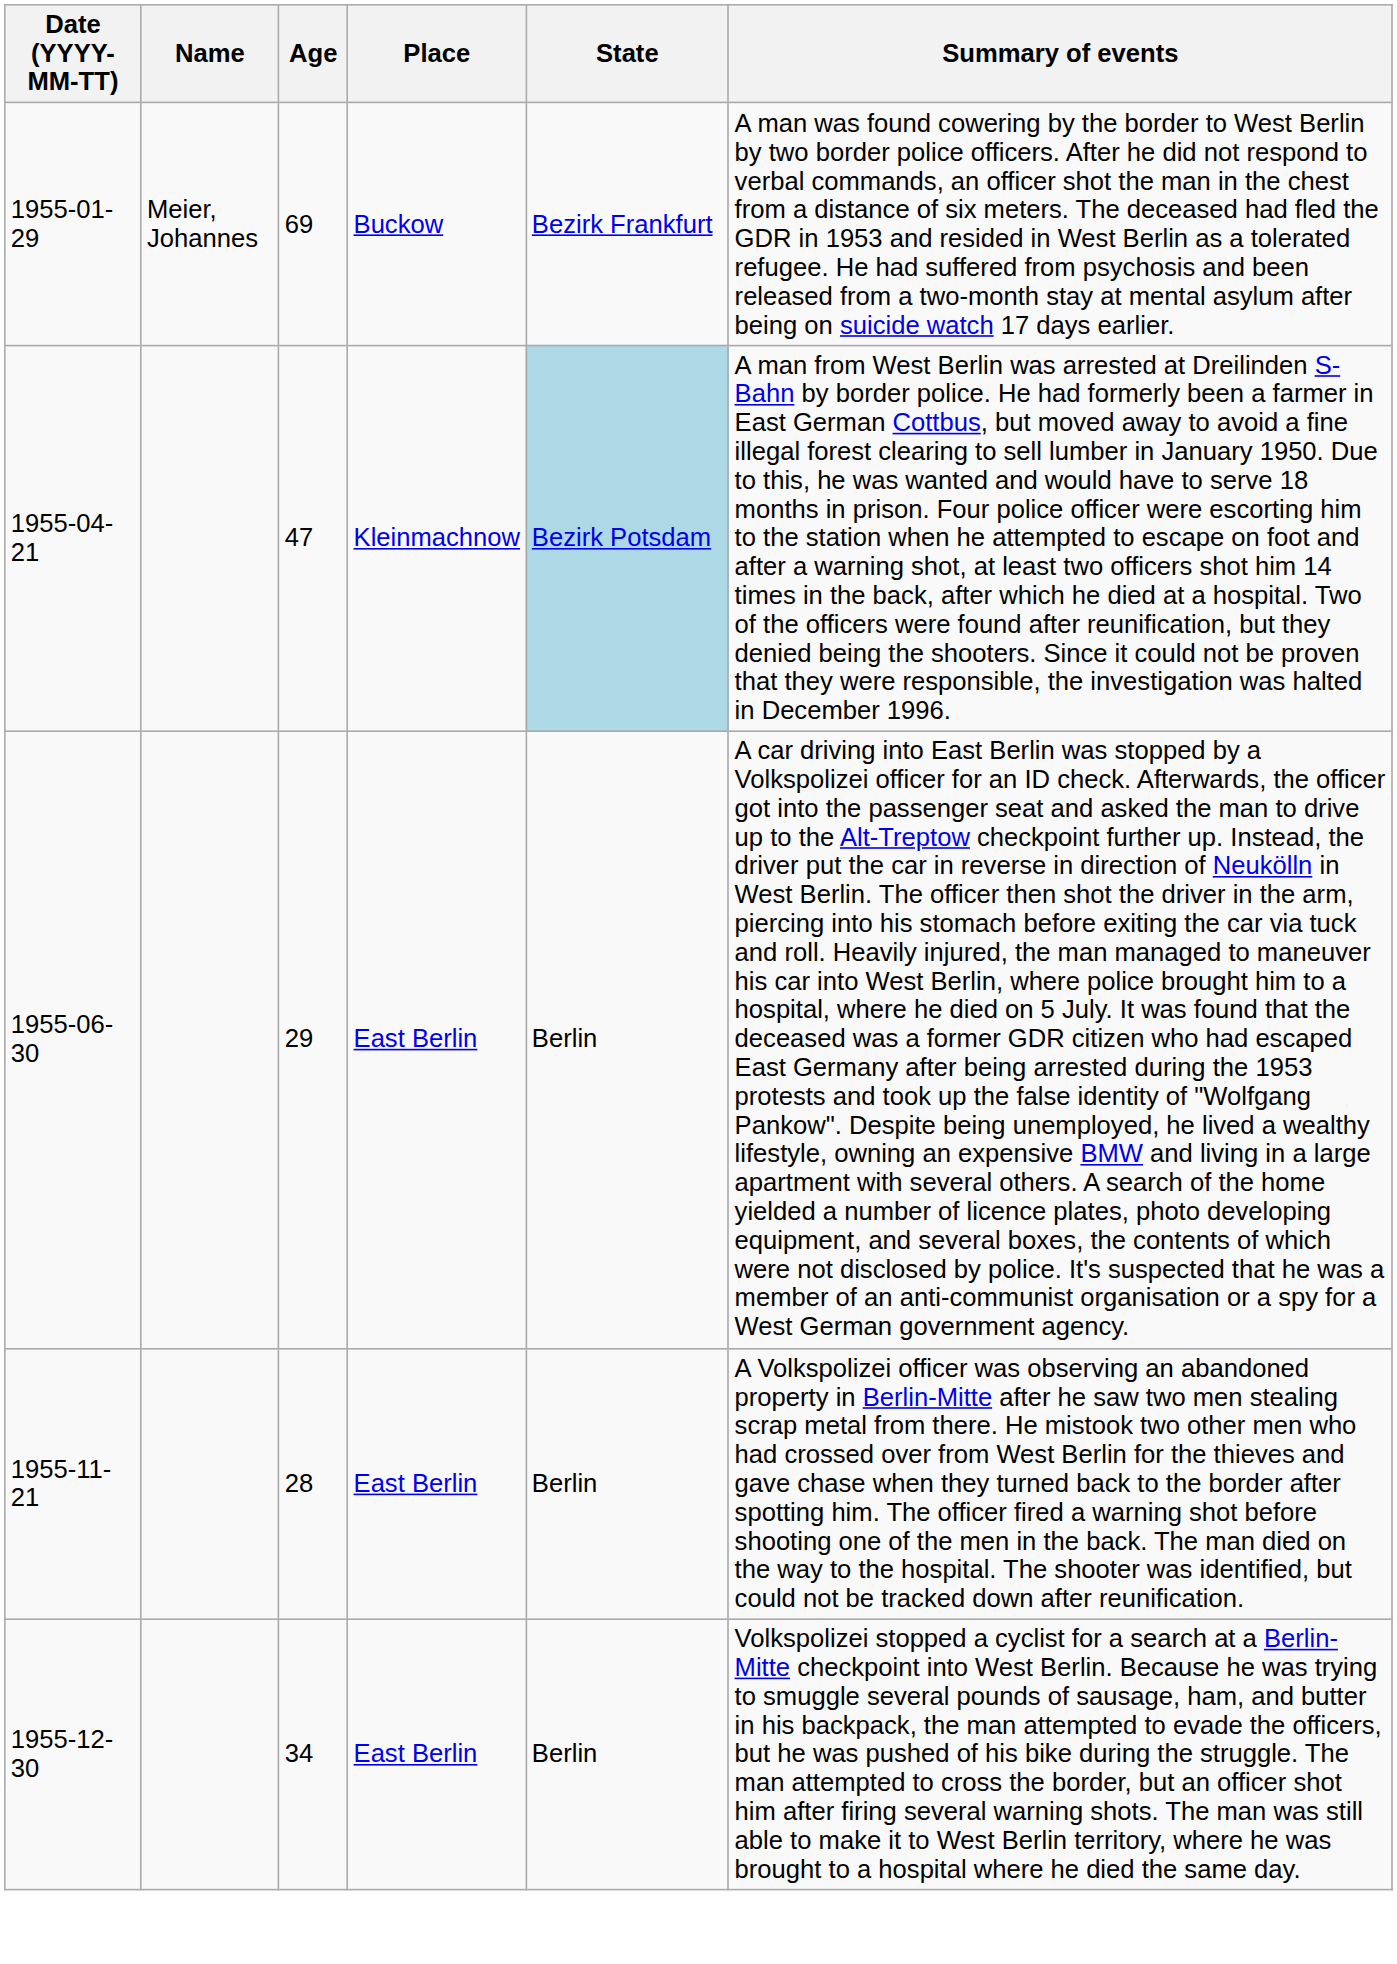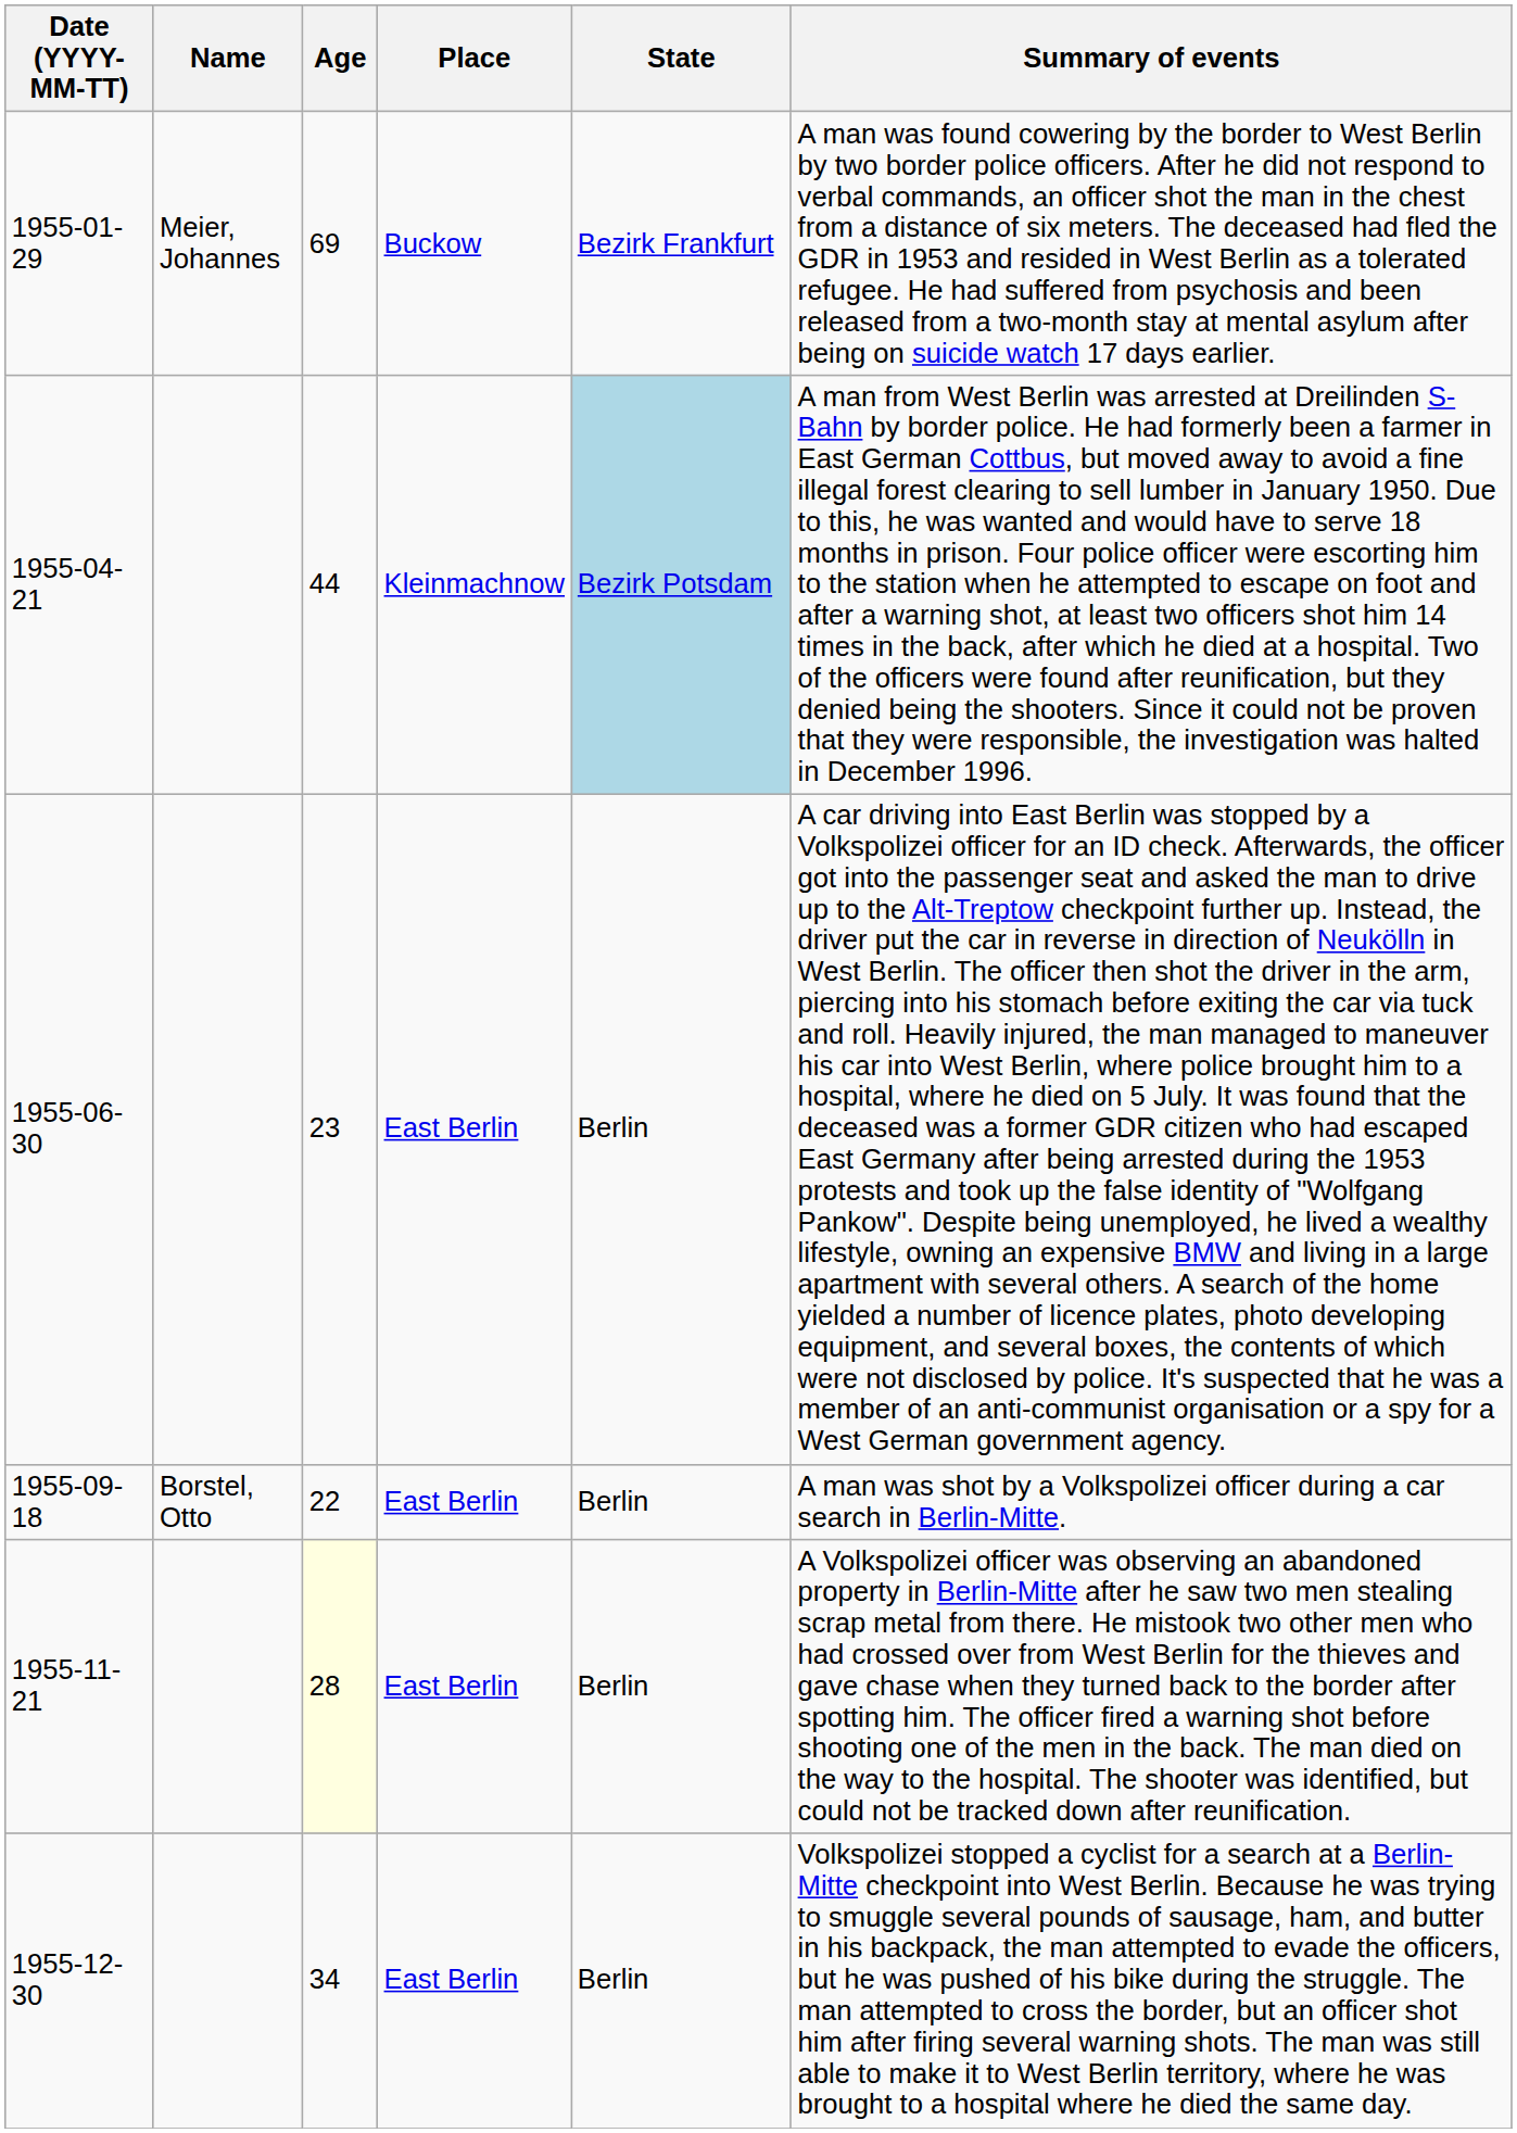1955-04-21 | Age: 47 -> 44
1955-06-30 | Age: 29 -> 23
+ row: 1955-09-18 | Borstel, Otto | 22 | East Berlin | Berlin | A man was shot by a Volkspolizei officer during a car search in Berlin-Mitte.
1955-11-21 | Age: no background -> lightyellow background
